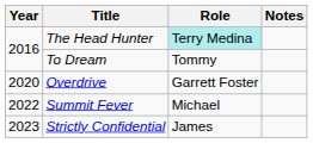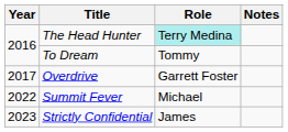Overdrive | Year: 2020 -> 2017
